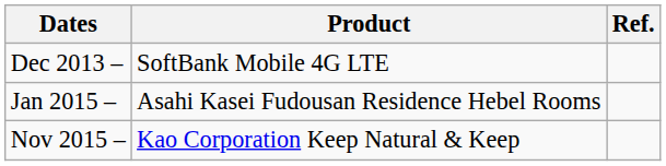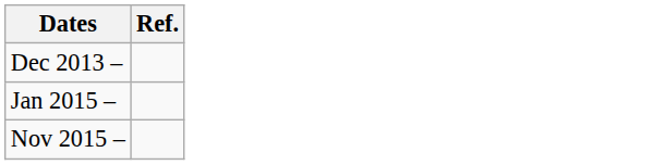- column: Product | SoftBank Mobile 4G LTE | Asahi Kasei Fudousan Residence Hebel Rooms | Kao Corporation Keep Natural & Keep
